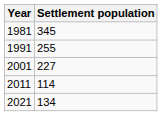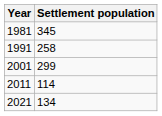1991 | Settlement population: 255 -> 258
2001 | Settlement population: 227 -> 299
